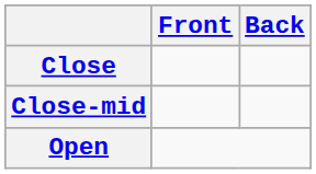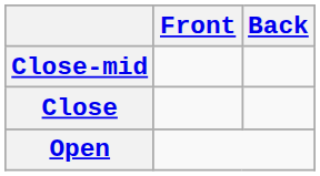rows swapped: Close <-> Close-mid
